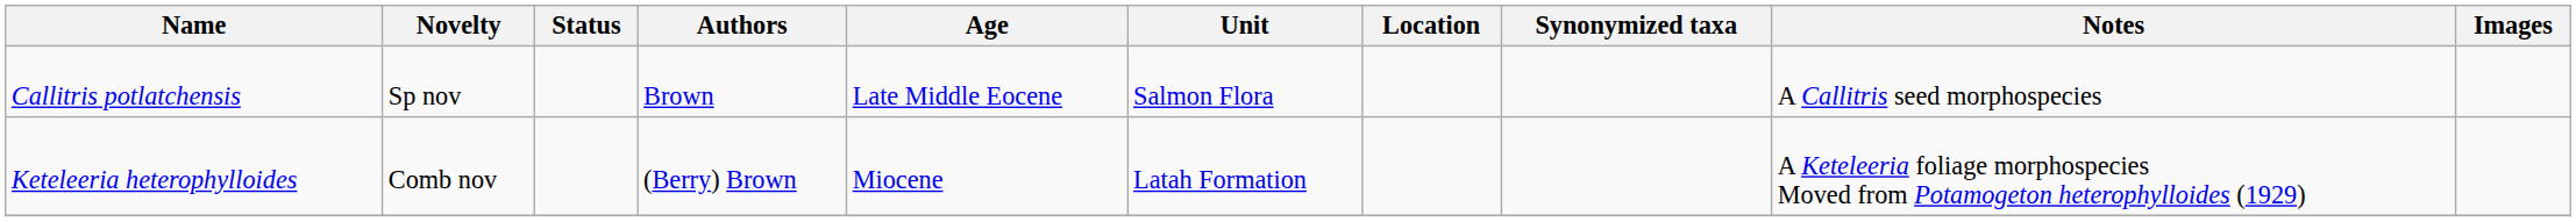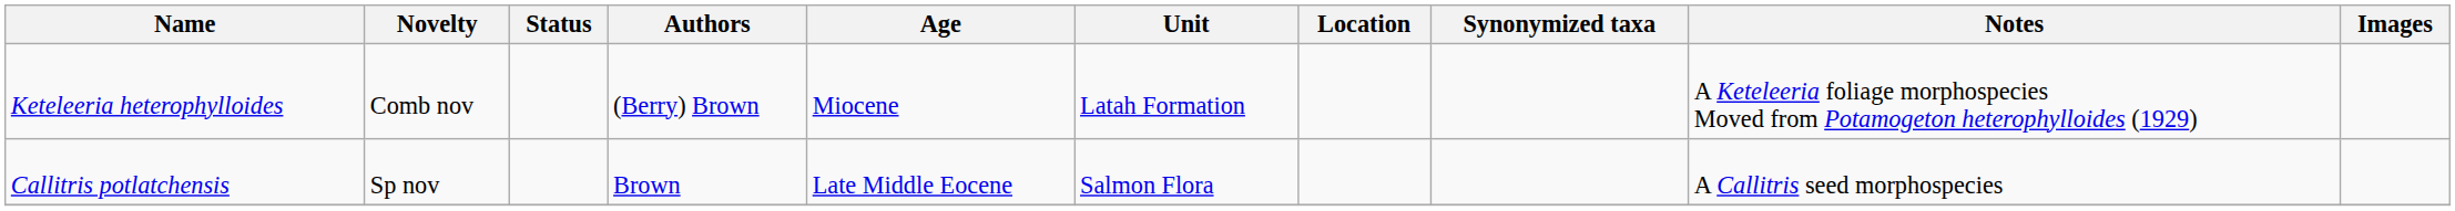rows swapped: Callitris potlatchensis <-> Keteleeria heterophylloides
